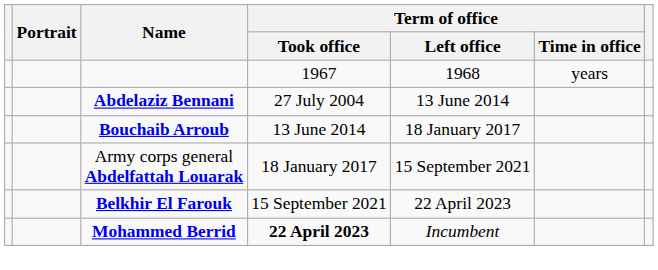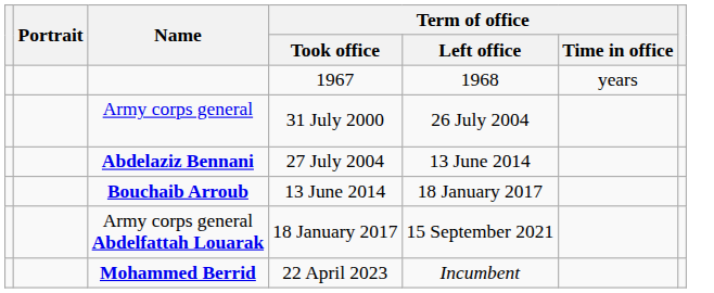+ row: Army corps general | 31 July 2000 | 26 July 2004
- row: Belkhir El Farouk | 15 September 2021 | 22 April 2023
Mohammed Berrid | Term of office / Took office: bold -> normal
